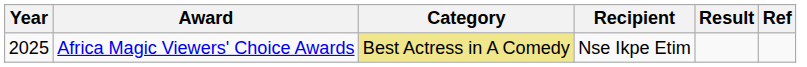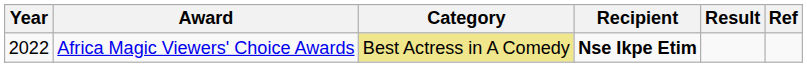Africa Magic Viewers' Choice Awards | Year: 2025 -> 2022
Africa Magic Viewers' Choice Awards | Recipient: normal -> bold
